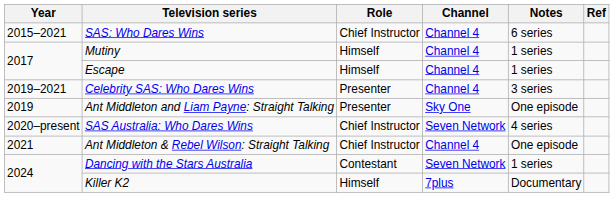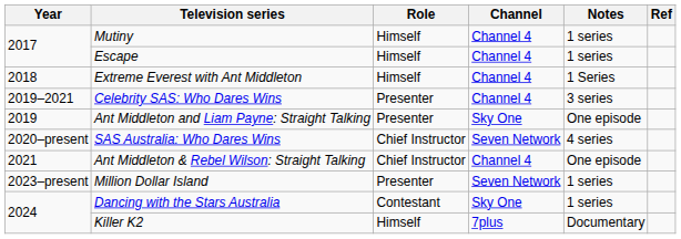- row: 2015–2021 | SAS: Who Dares Wins | Chief Instructor | Channel 4 | 6 series
+ row: 2018 | Extreme Everest with Ant Middleton | Himself | Channel 4 | 1 Series
+ row: 2023–present | Million Dollar Island | Presenter | Seven Network | 1 series
Dancing with the Stars Australia | Channel: Seven Network -> Sky One
